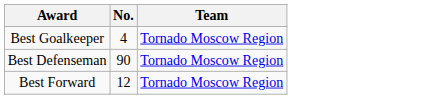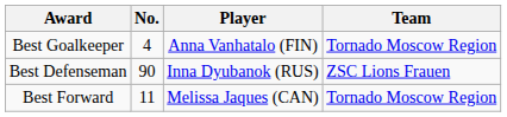+ column: Player | Anna Vanhatalo (FIN) | Inna Dyubanok (RUS) | Melissa Jaques (CAN)
Best Defenseman | Team: Tornado Moscow Region -> ZSC Lions Frauen
Best Forward | No.: 12 -> 11
